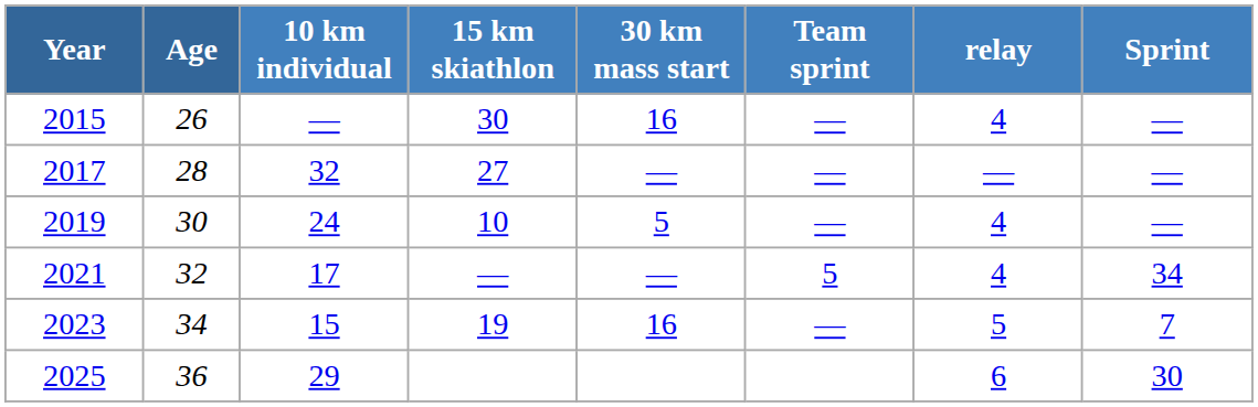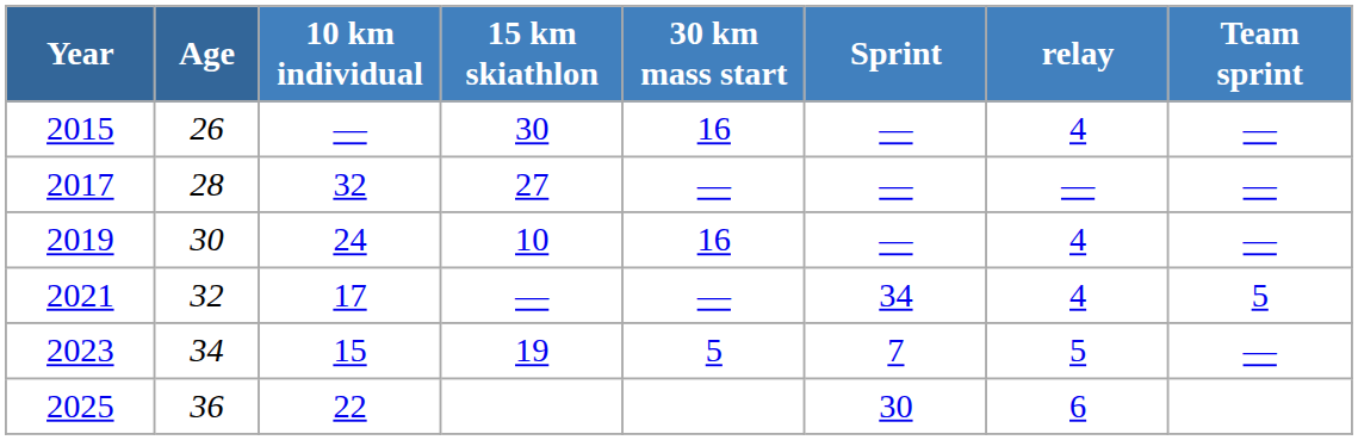columns swapped: Sprint <-> Team sprint
2019 | 30 km mass start: 5 -> 16
2023 | 30 km mass start: 16 -> 5
2025 | 10 km individual: 29 -> 22
